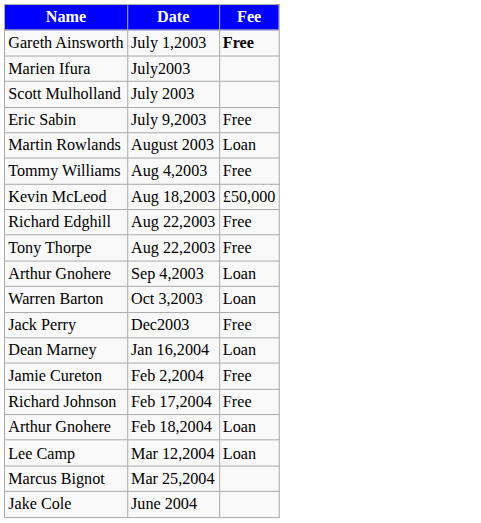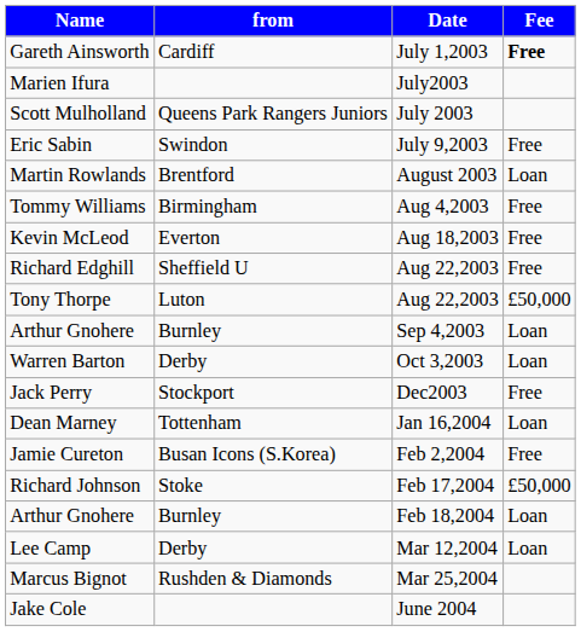+ column: from | Cardiff | Queens Park Rangers Juniors | Swindon | Brentford | Birmingham | Everton | Sheffield U | Luton | Burnley | Derby | Stockport | Tottenham | Busan Icons (S.Korea) | Stoke | Burnley | Derby | Rushden & Diamonds
Kevin McLeod | Fee: £50,000 -> Free
Tony Thorpe | Fee: Free -> £50,000
Richard Johnson | Fee: Free -> £50,000
